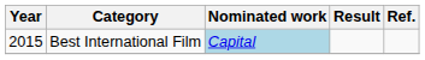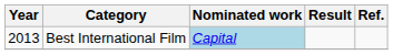Best International Film | Year: 2015 -> 2013
